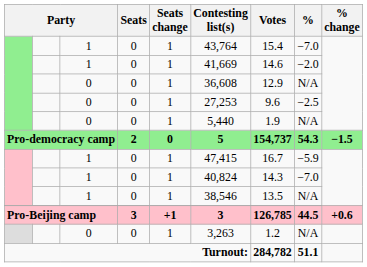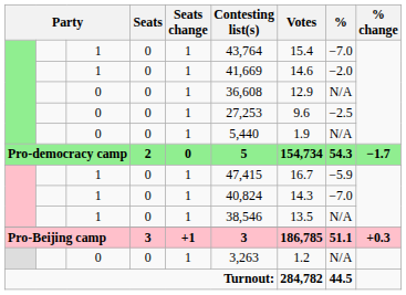Pro-democracy camp | Votes: 154,737 -> 154,734
Pro-democracy camp | % change: −1.5 -> −1.7
Pro-Beijing camp | Votes: 126,785 -> 186,785
Pro-Beijing camp | %: 44.5 -> 51.1
Pro-Beijing camp | % change: +0.6 -> +0.3
Turnout: | %: 51.1 -> 44.5
